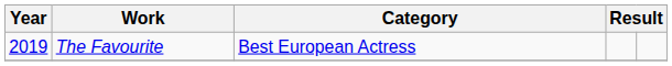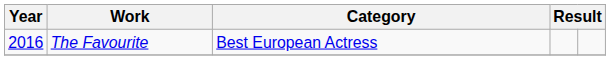The Favourite | Year: 2019 -> 2016
